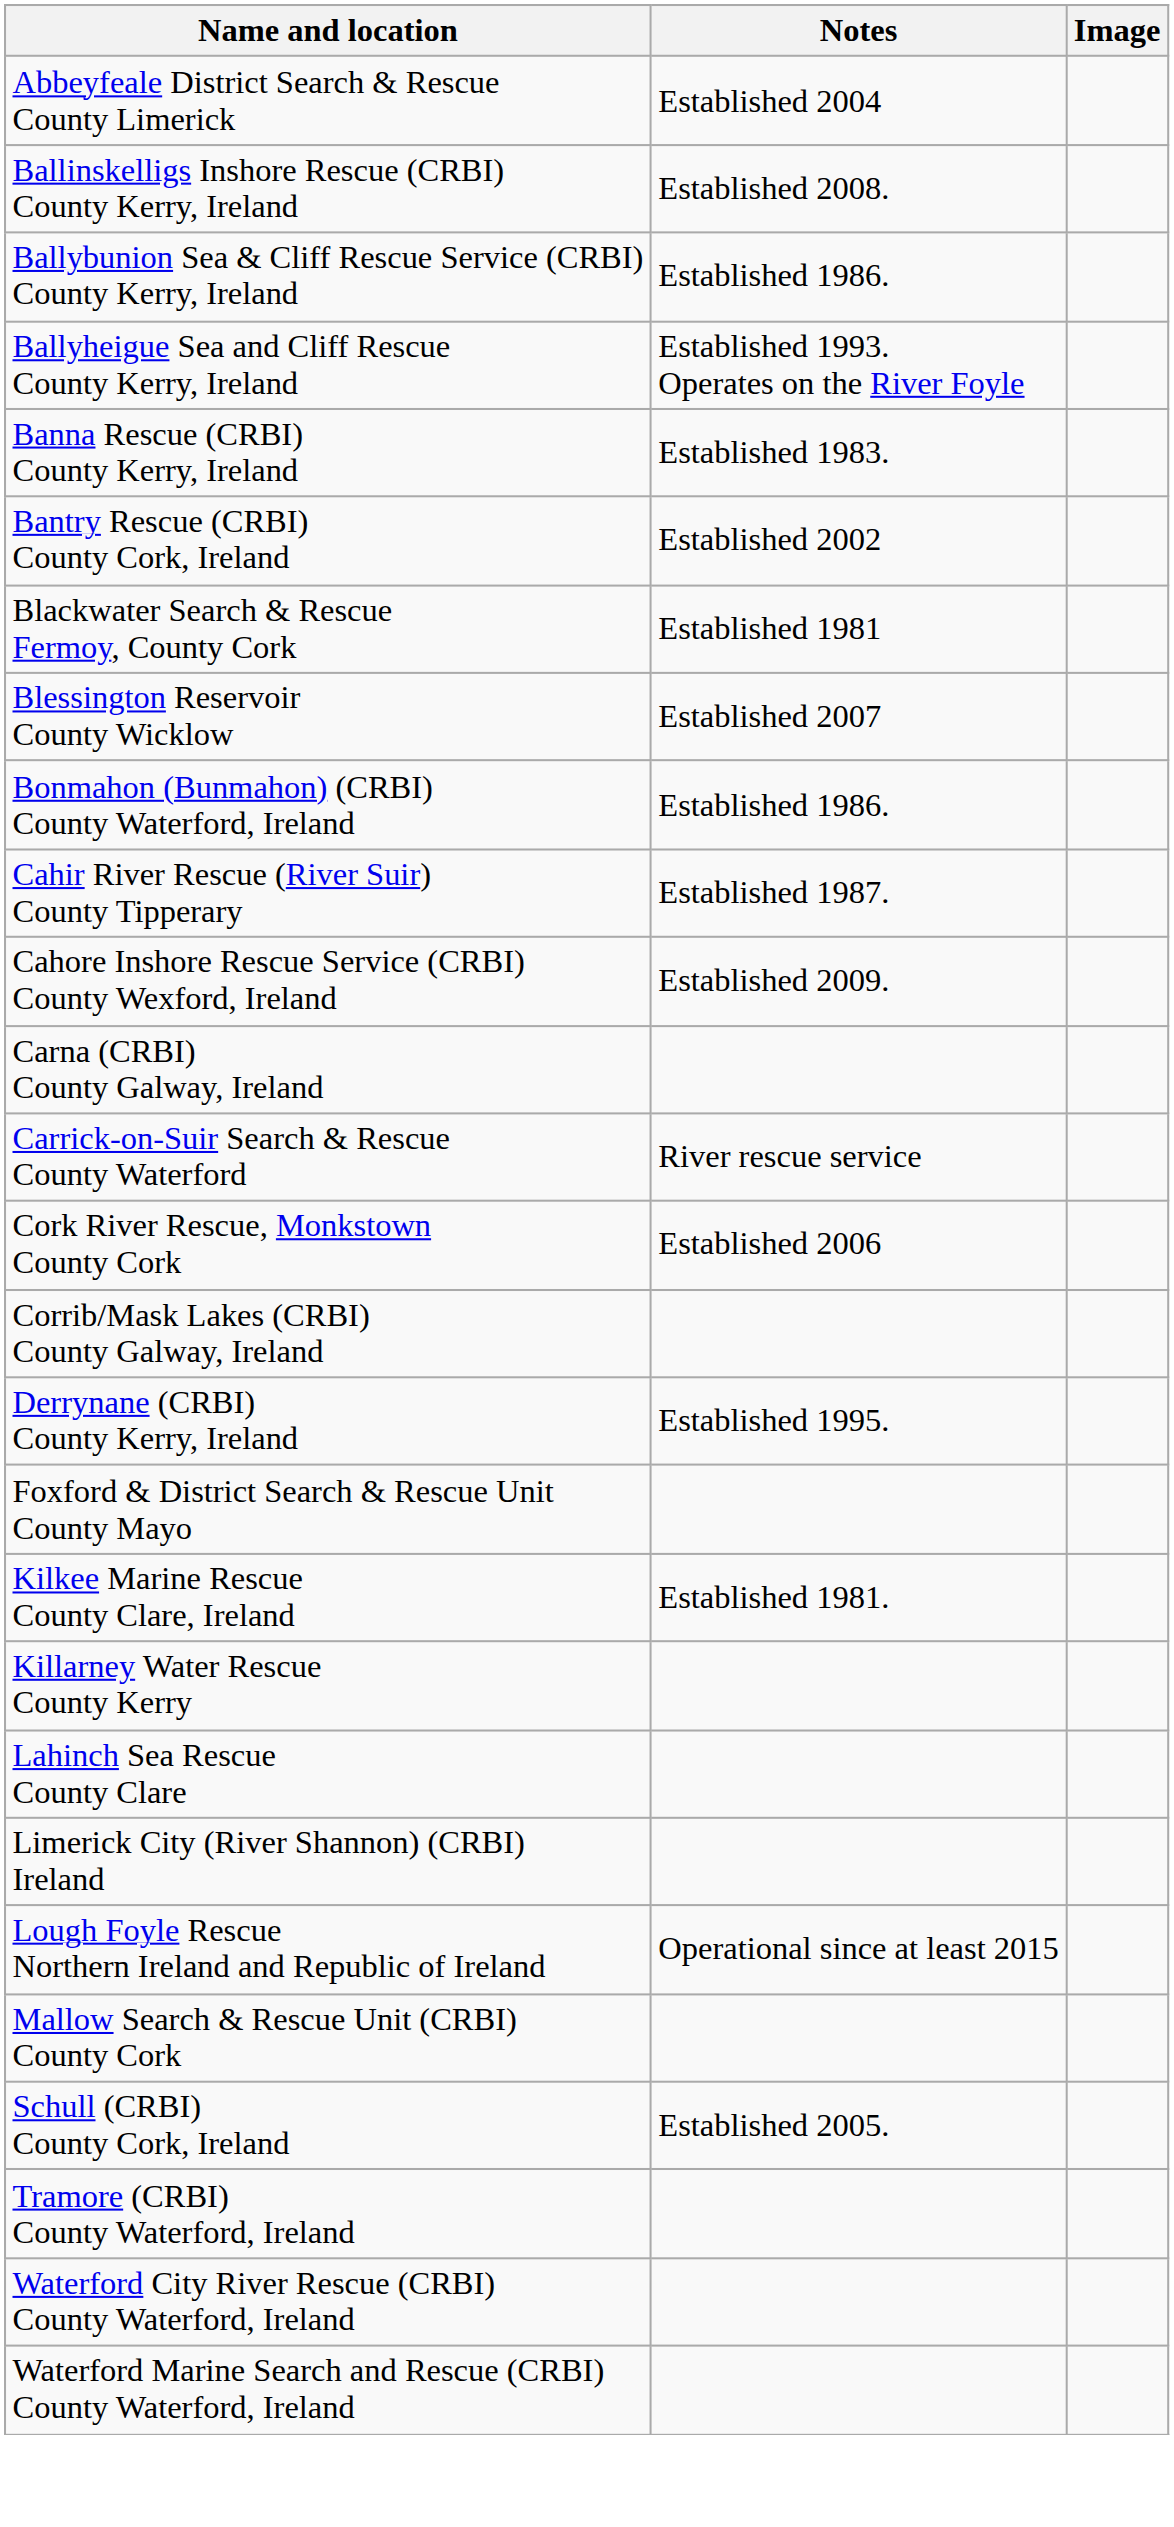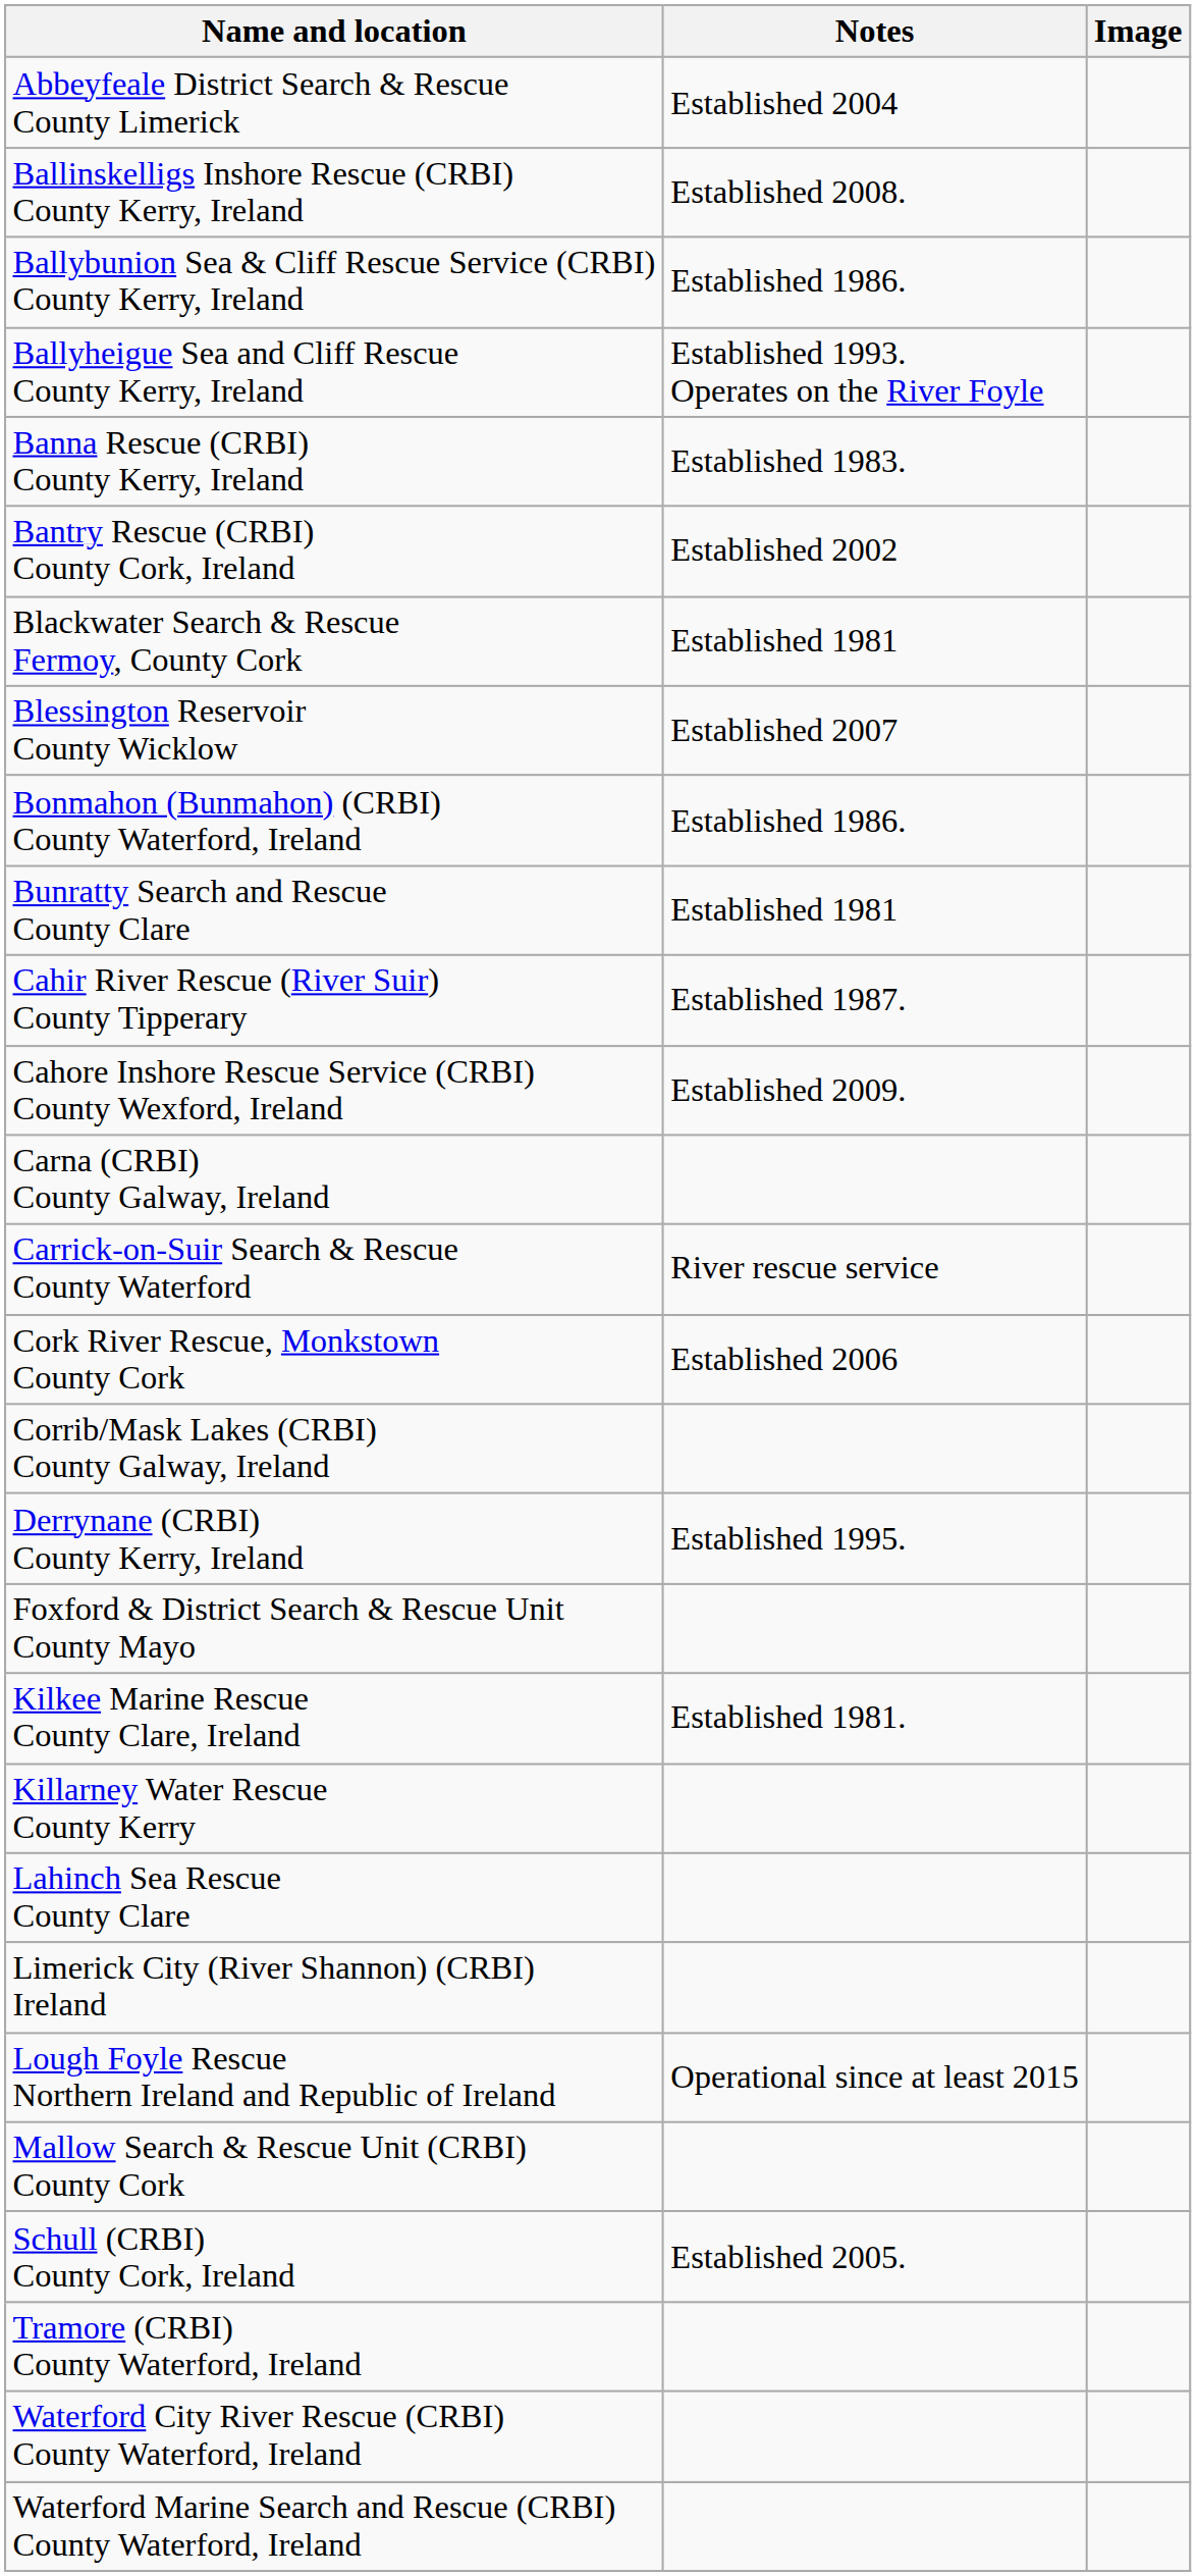+ row: Bunratty Search and Rescue County Clare | Established 1981
